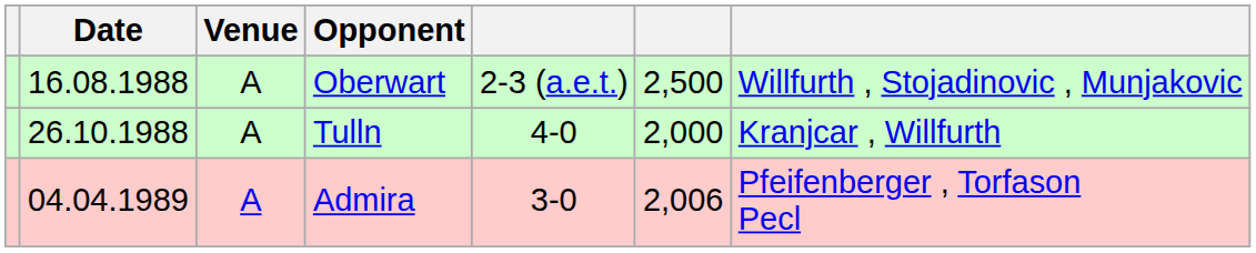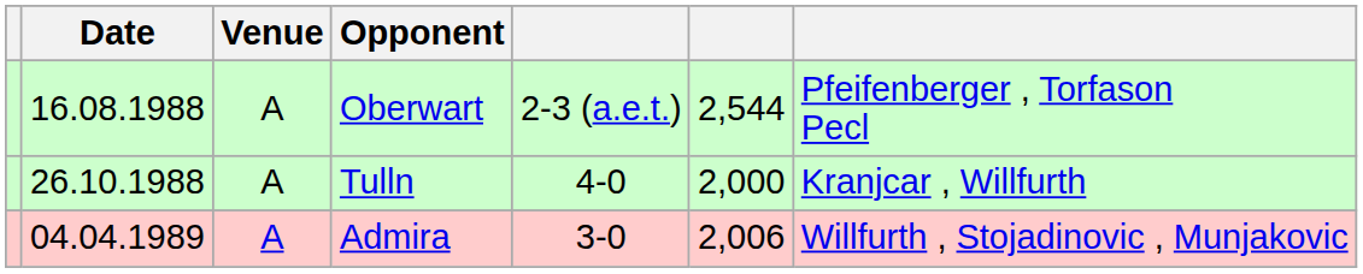Oberwart | column 6: 2,500 -> 2,544
Oberwart | column 7: Willfurth , Stojadinovic , Munjakovic -> Pfeifenberger , Torfason Pecl
Admira | column 7: Pfeifenberger , Torfason Pecl -> Willfurth , Stojadinovic , Munjakovic
